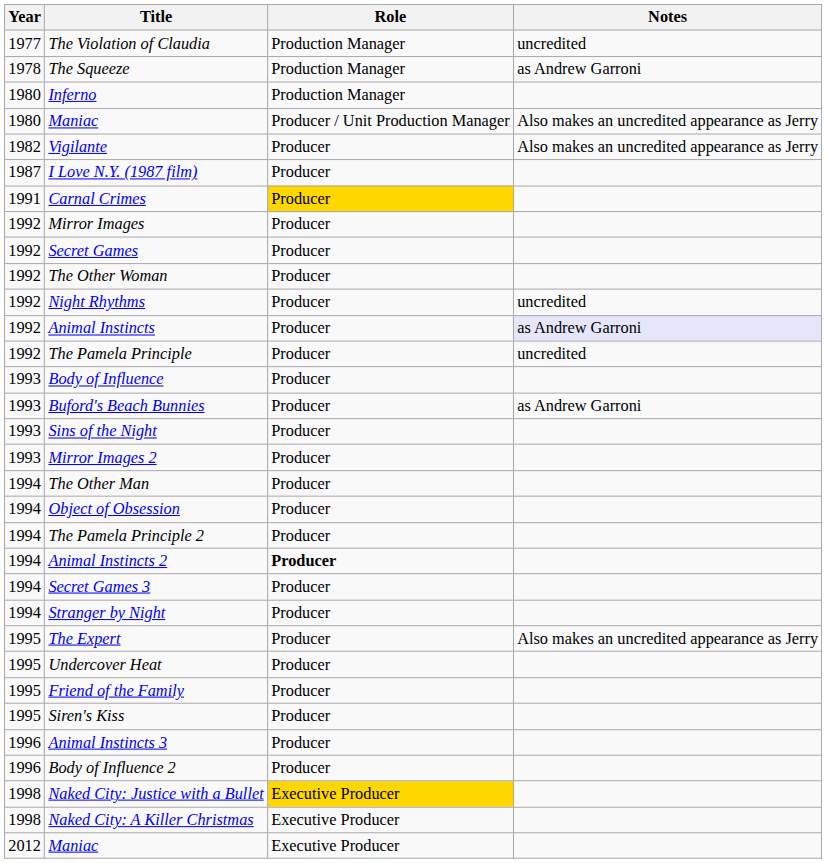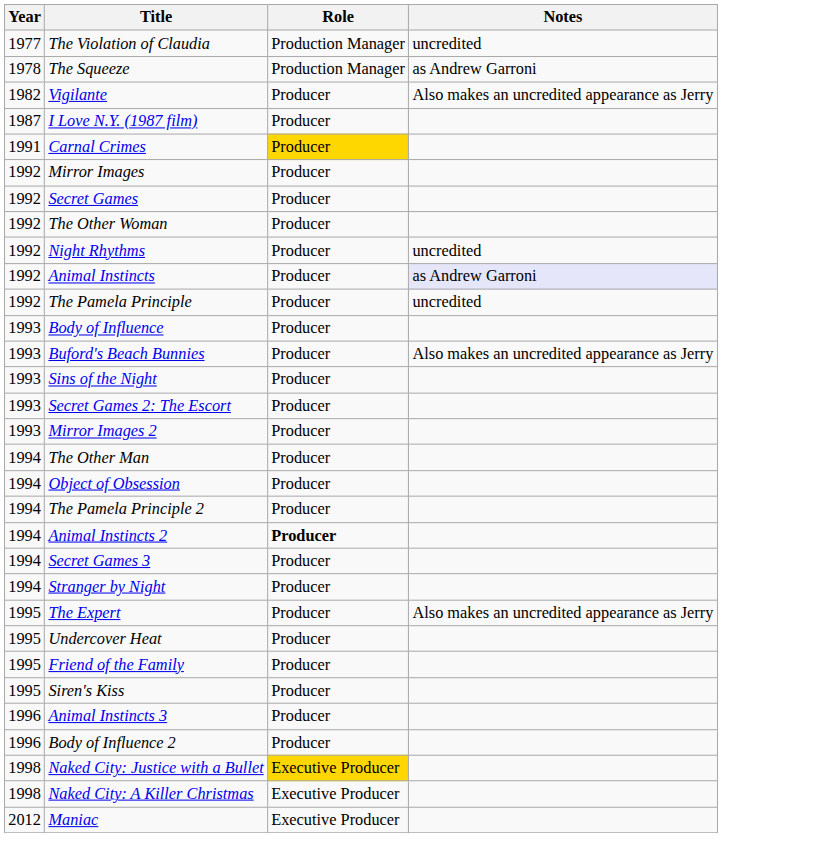- row: 1980 | Inferno | Production Manager
- row: 1980 | Maniac | Producer / Unit Production Manager | Also makes an uncredited appearance as Jerry
Buford's Beach Bunnies | Notes: as Andrew Garroni -> Also makes an uncredited appearance as Jerry
+ row: 1993 | Secret Games 2: The Escort | Producer
